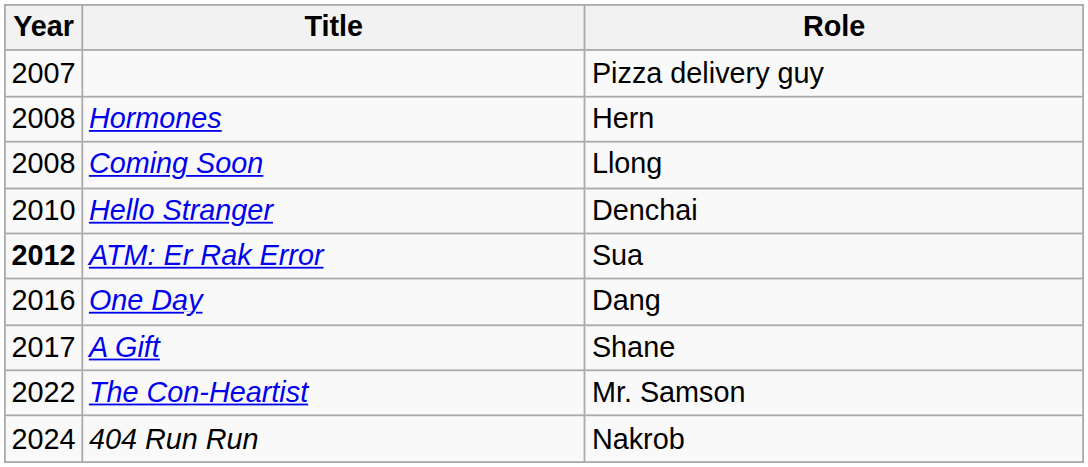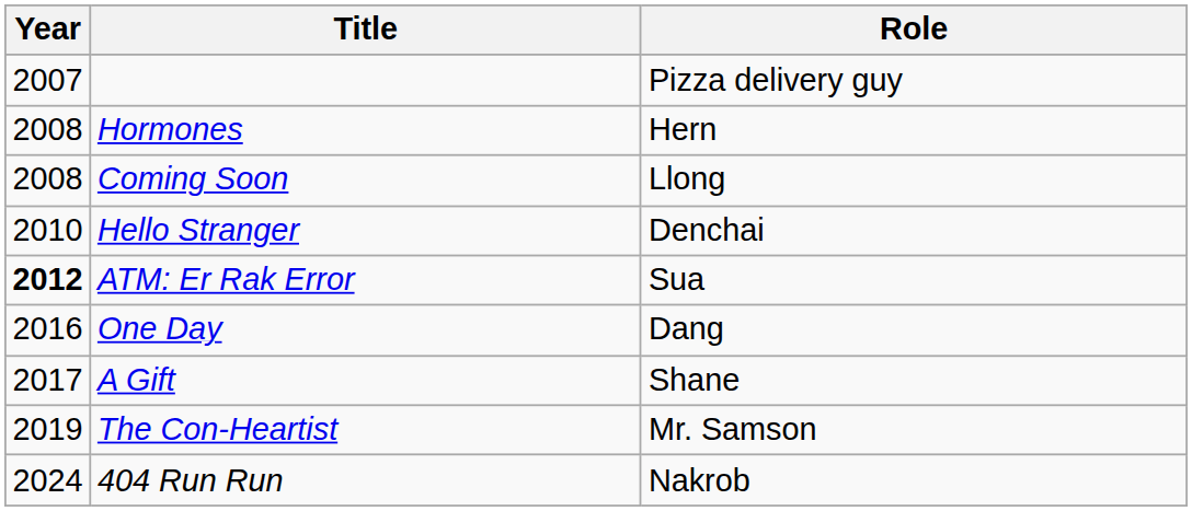The Con-Heartist | Year: 2022 -> 2019
